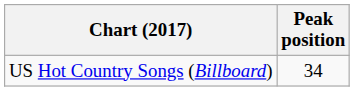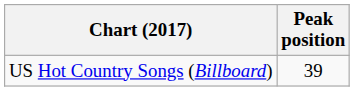US Hot Country Songs (Billboard) | Peak position: 34 -> 39
